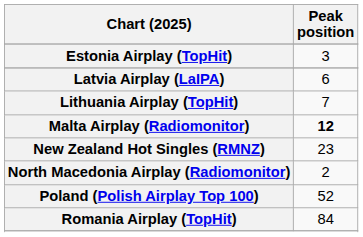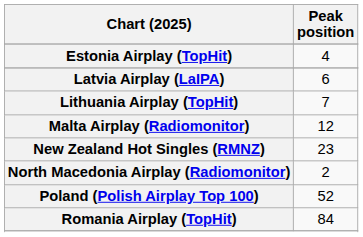Estonia Airplay (TopHit) | Peak position: 3 -> 4
Malta Airplay (Radiomonitor) | Peak position: bold -> normal
